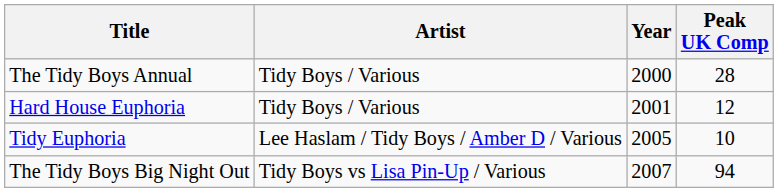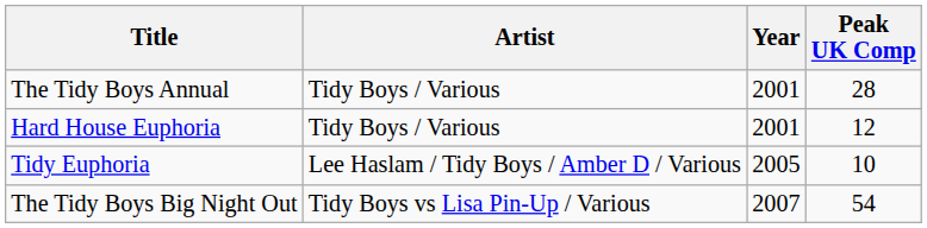The Tidy Boys Annual | Year: 2000 -> 2001
The Tidy Boys Big Night Out | Peak UK Comp: 94 -> 54
